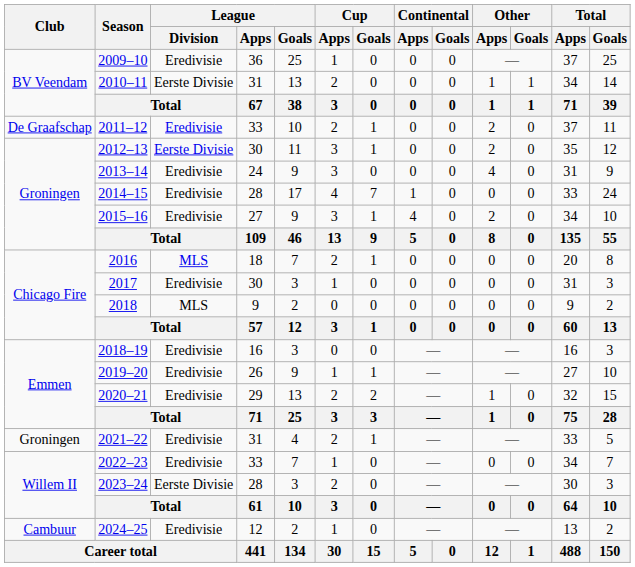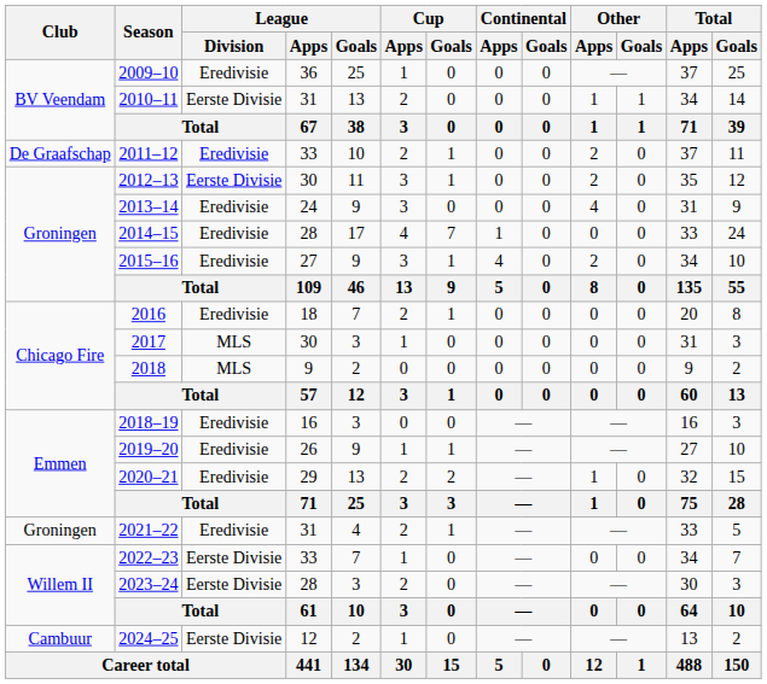2016 | League / Division: MLS -> Eredivisie
2017 | League / Division: Eredivisie -> MLS
2022–23 | League / Division: Eredivisie -> Eerste Divisie
2024–25 | League / Division: Eredivisie -> Eerste Divisie
